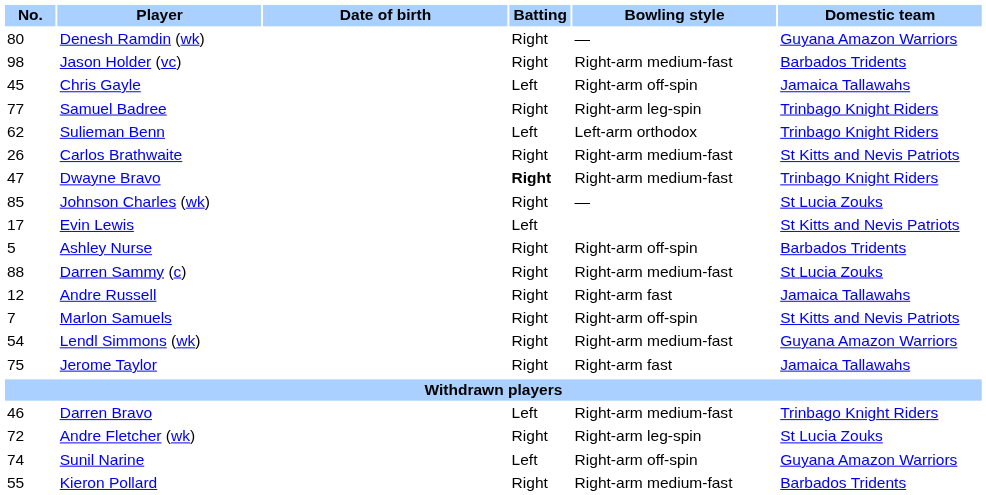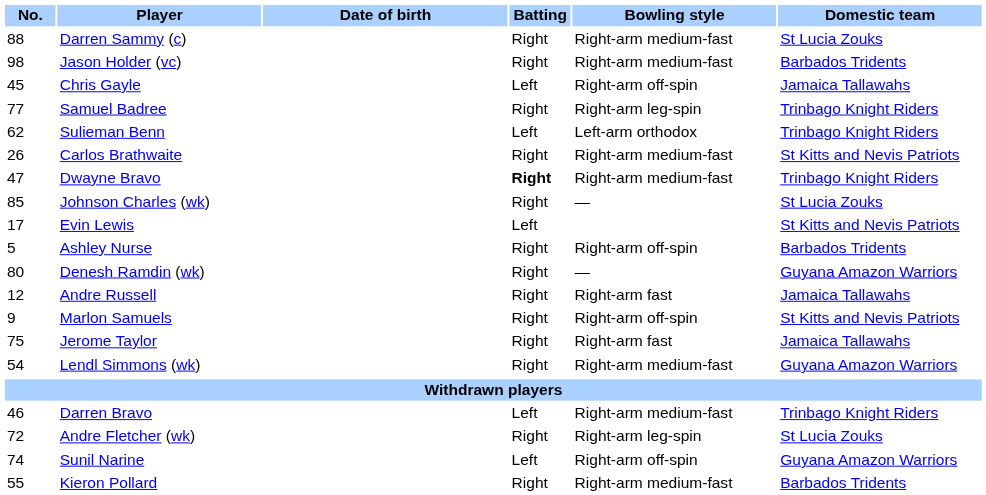rows swapped: Darren Sammy (c) <-> Denesh Ramdin (wk)
Marlon Samuels | No.: 7 -> 9
rows swapped: Lendl Simmons (wk) <-> Jerome Taylor
